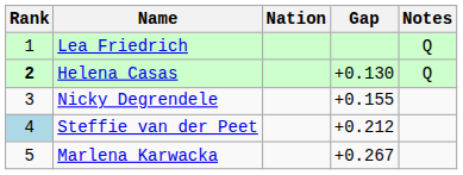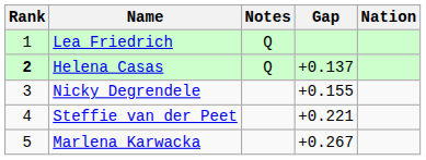columns swapped: Nation <-> Notes
Helena Casas | Gap: +0.130 -> +0.137
Steffie van der Peet | Rank: lightblue background -> no background
Steffie van der Peet | Gap: +0.212 -> +0.221
